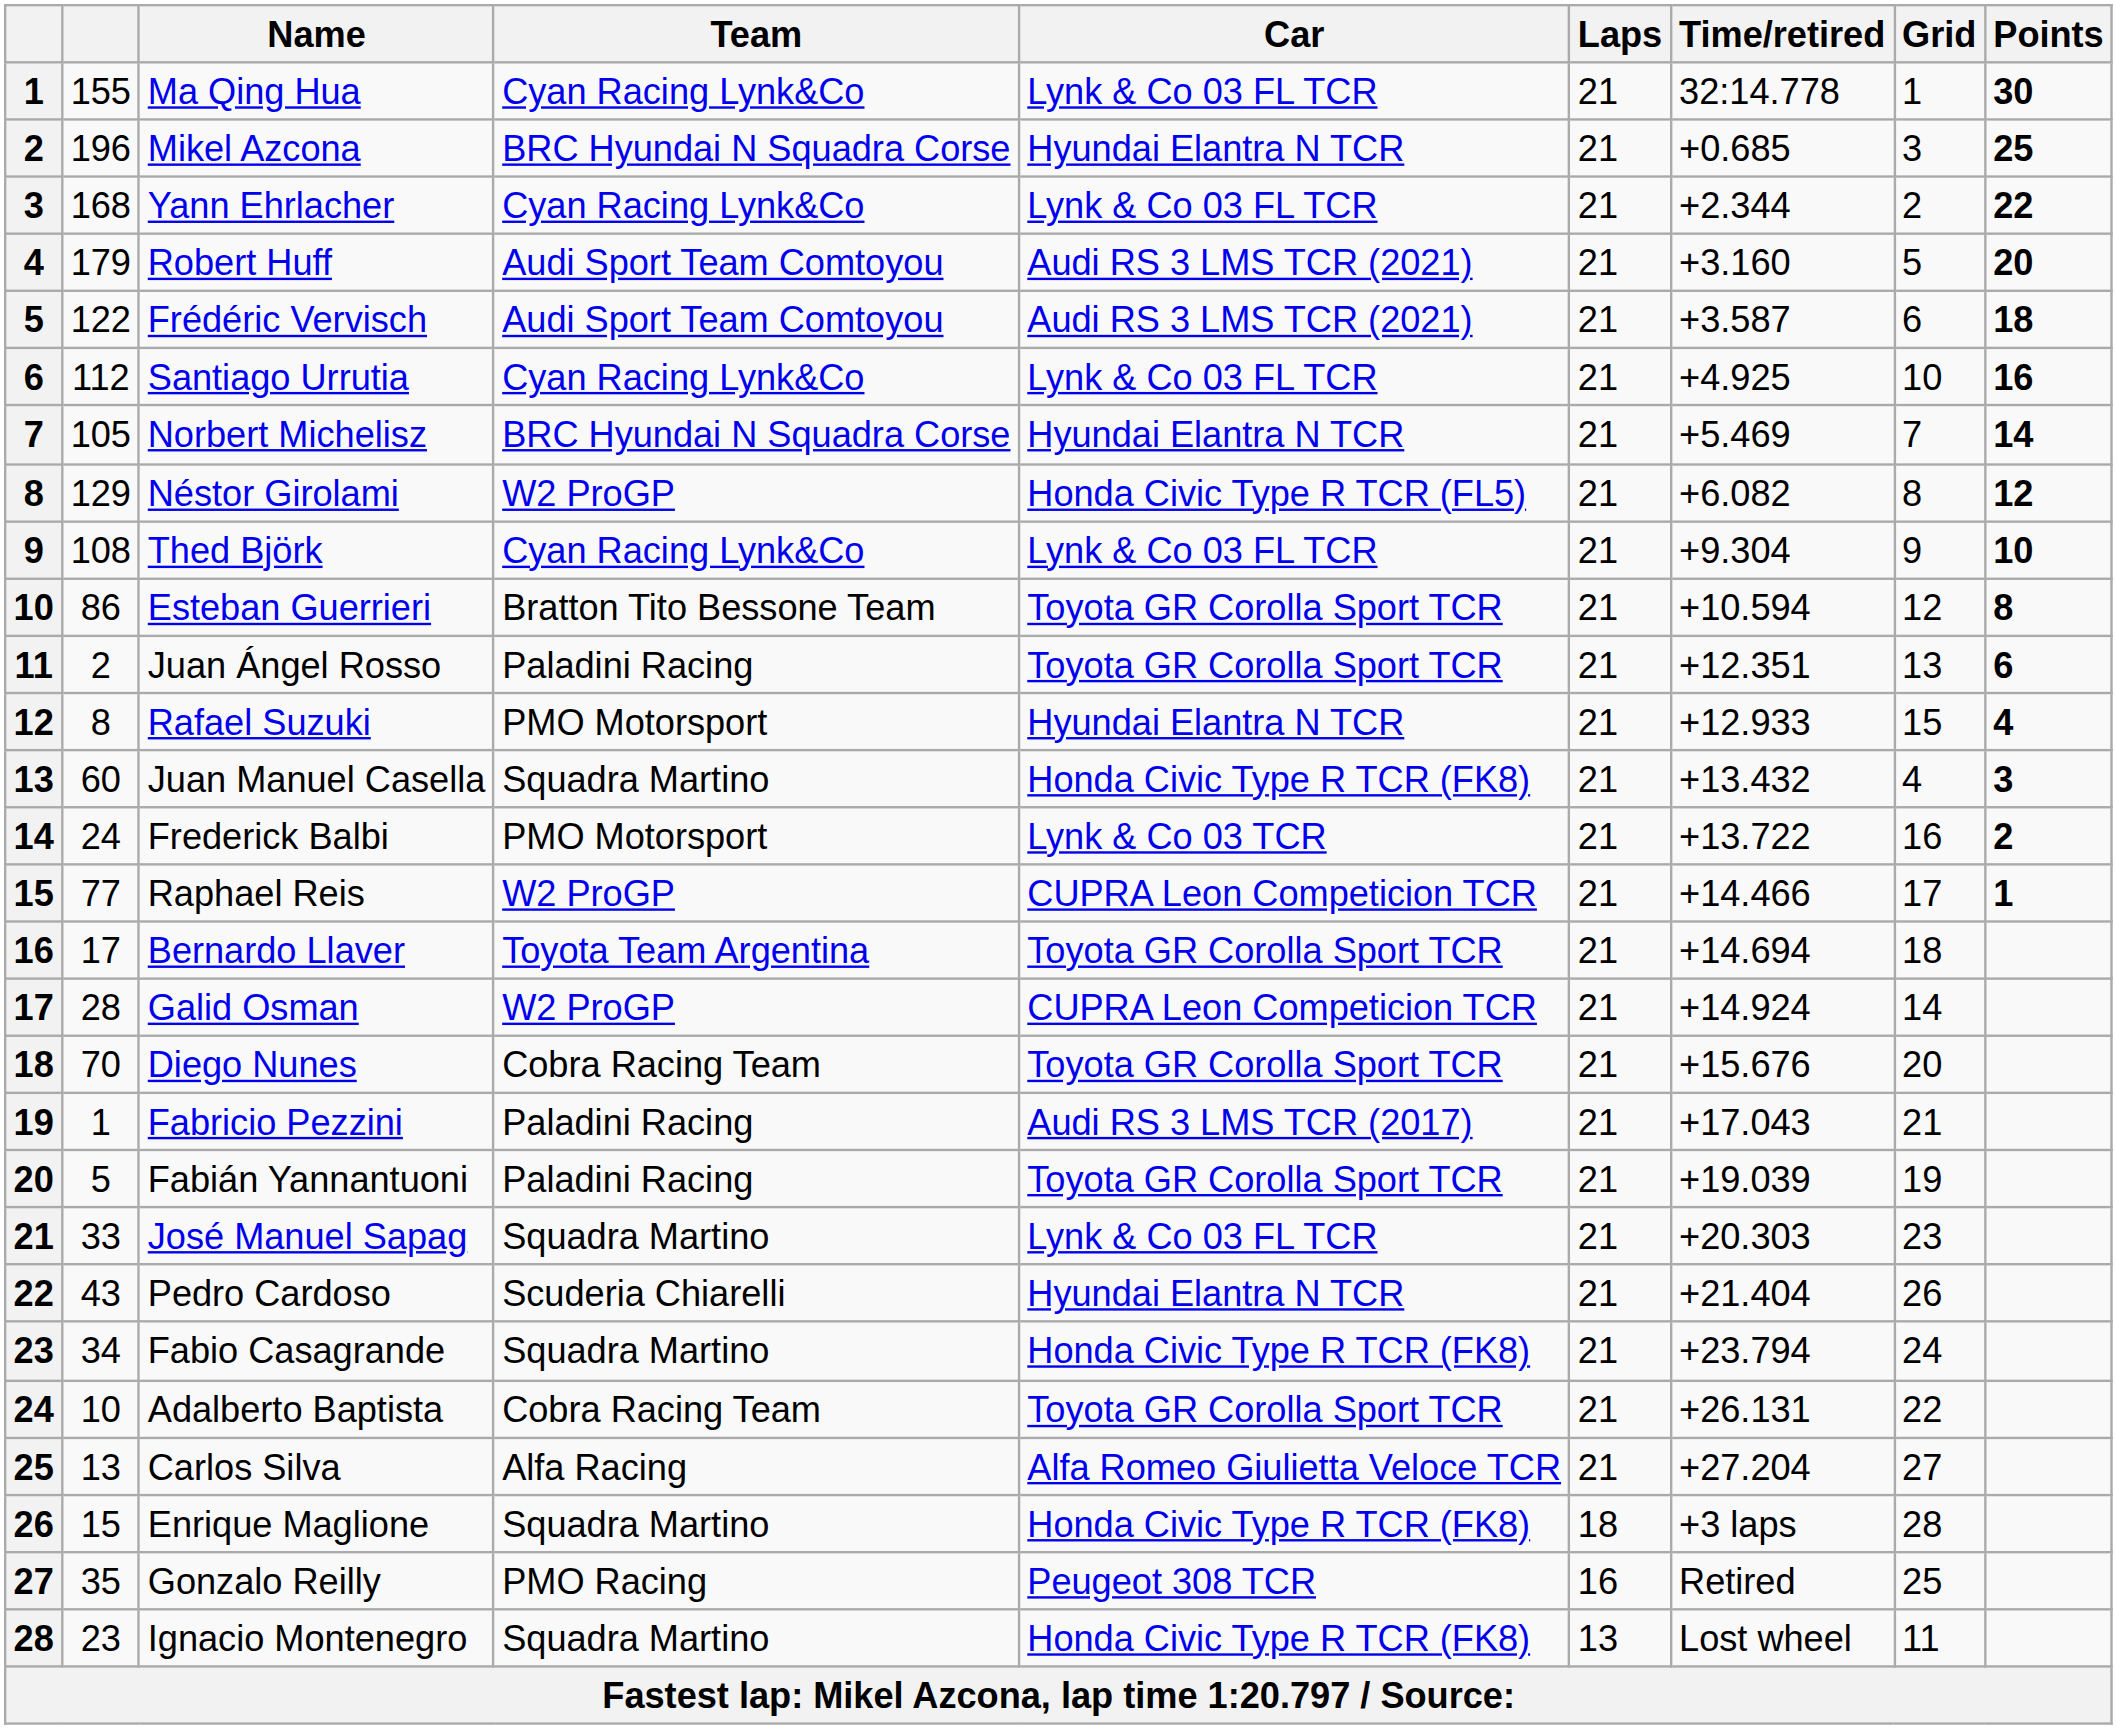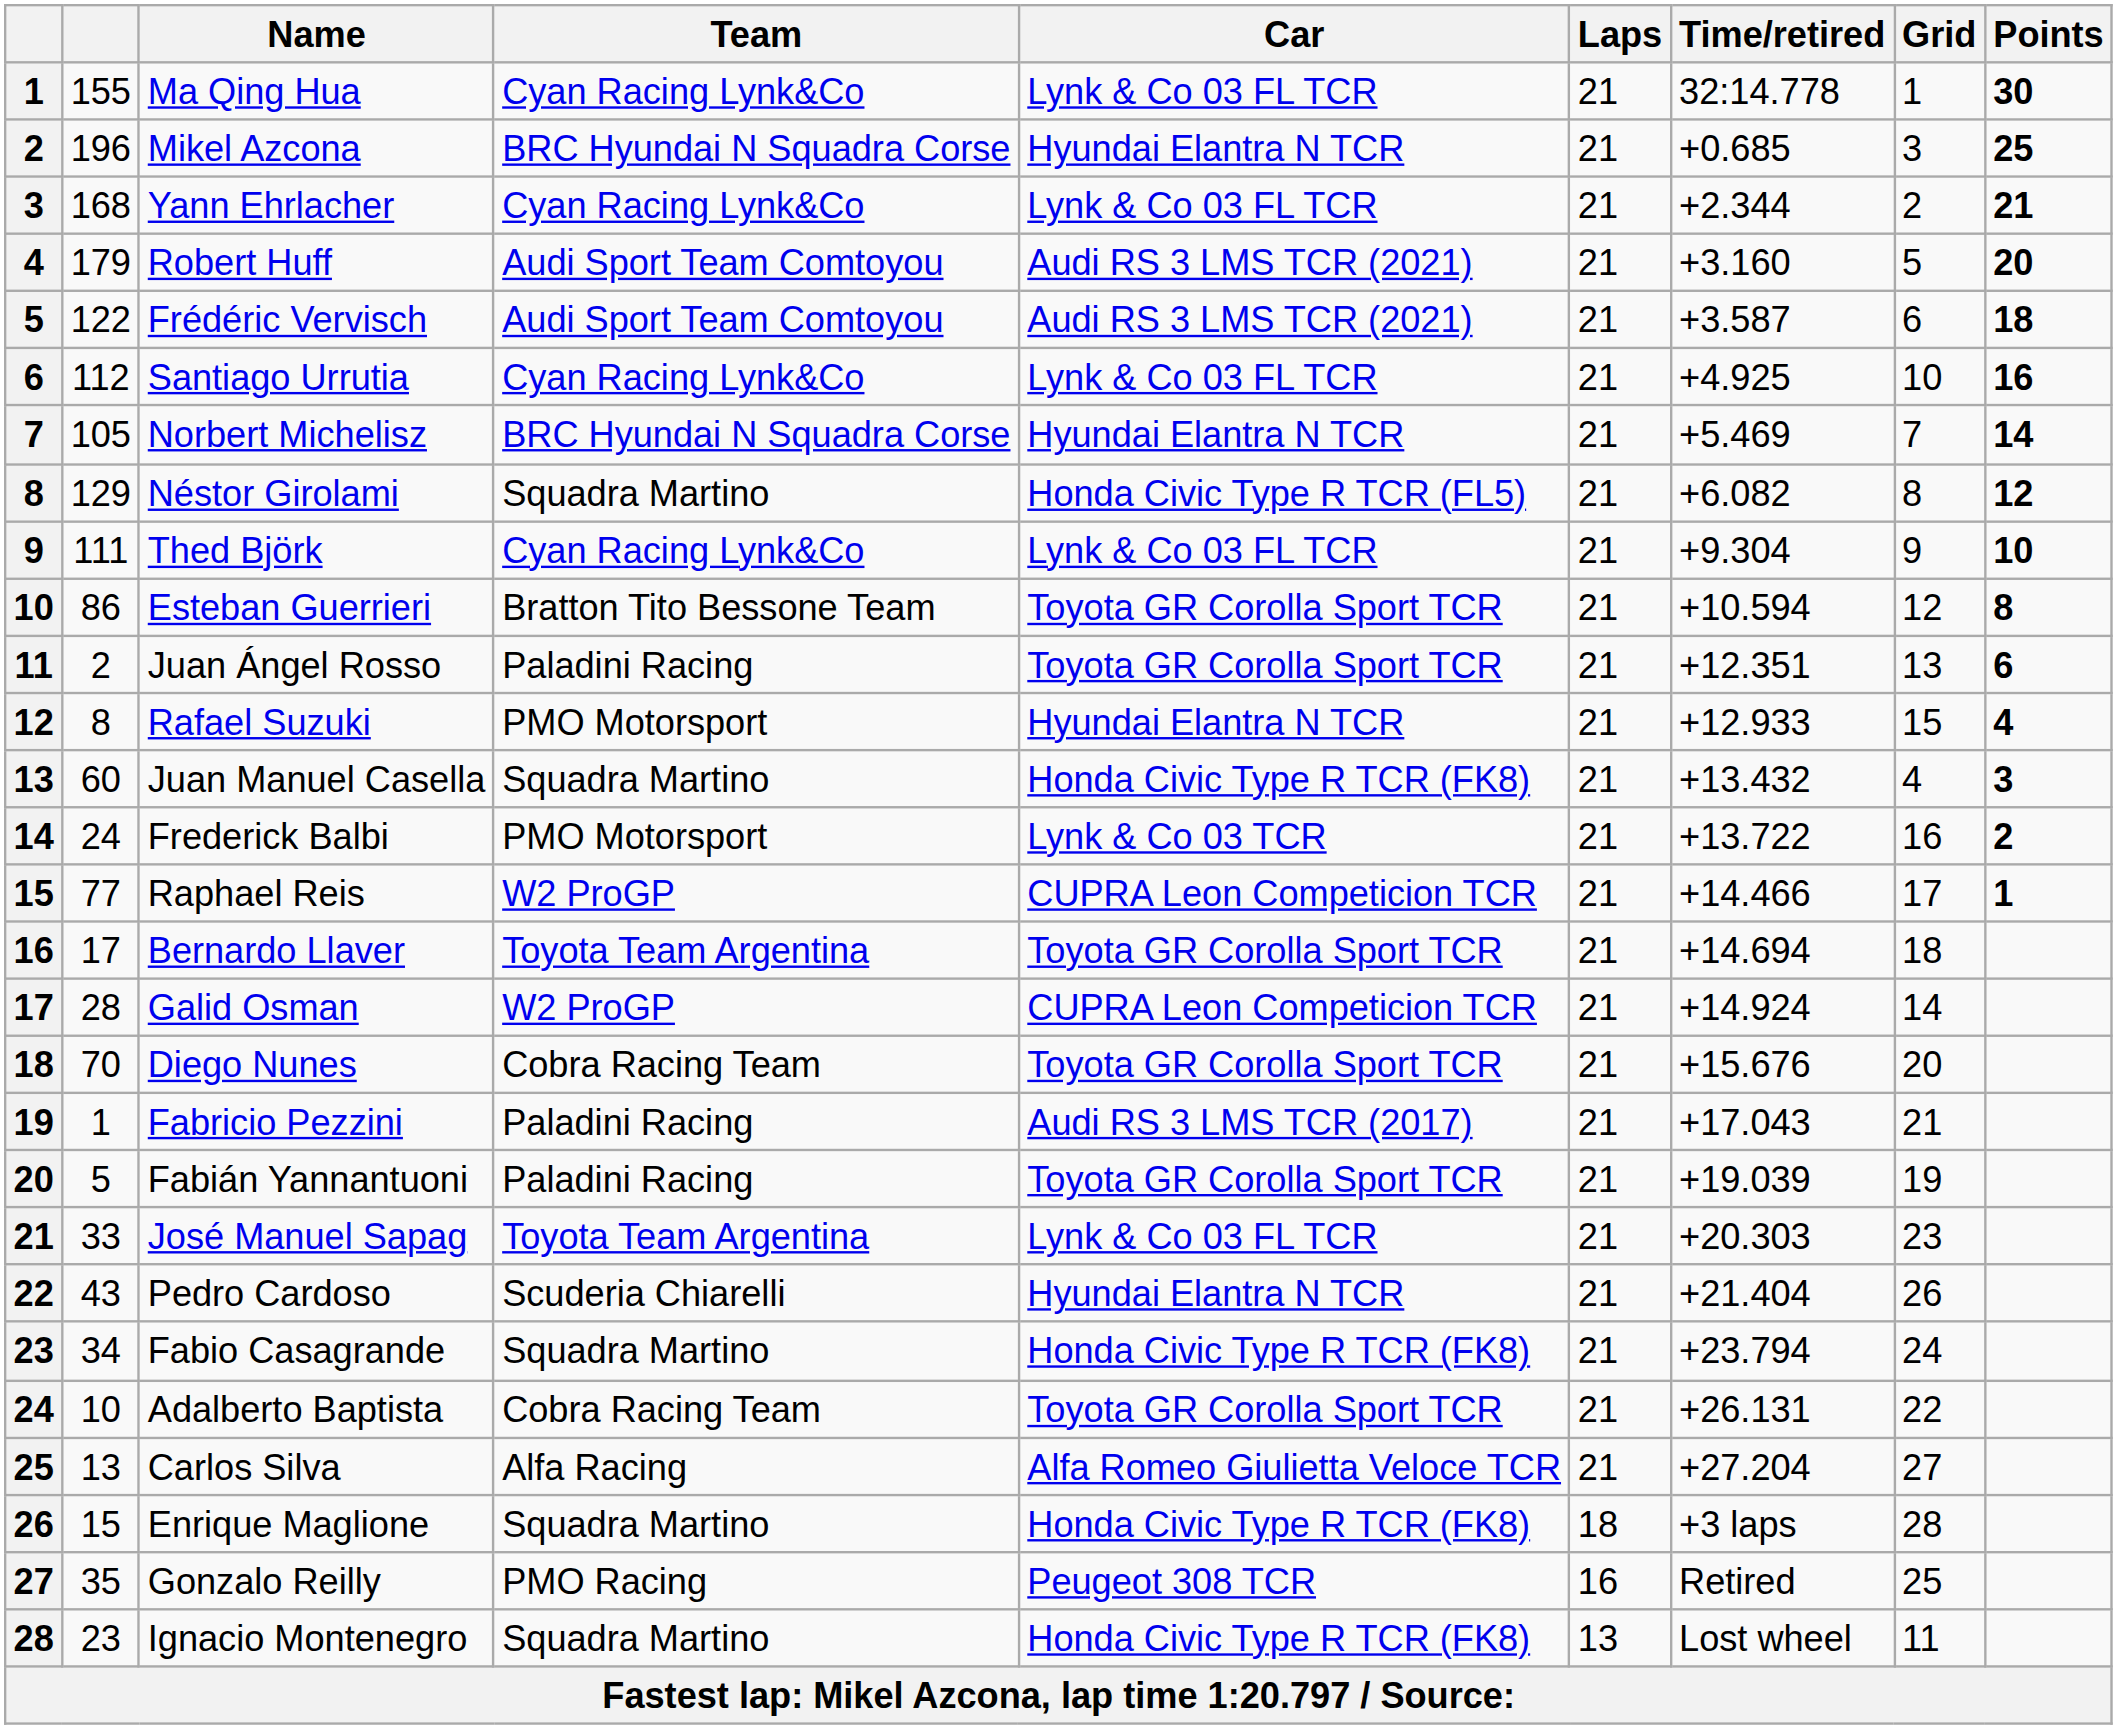Yann Ehrlacher | Points: 22 -> 21
Néstor Girolami | Team: W2 ProGP -> Squadra Martino
Thed Björk | column 2: 108 -> 111
José Manuel Sapag | Team: Squadra Martino -> Toyota Team Argentina
